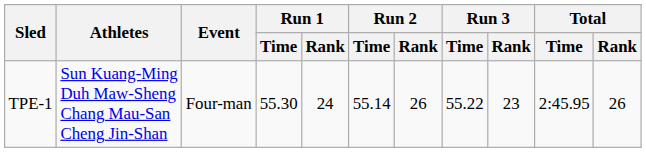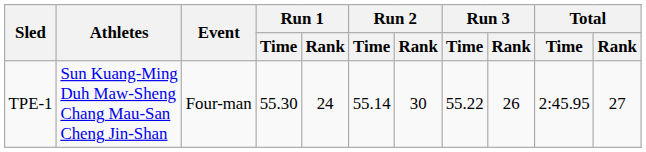TPE-1 | Run 2 / Rank: 26 -> 30
TPE-1 | Run 3 / Rank: 23 -> 26
TPE-1 | Total / Rank: 26 -> 27
